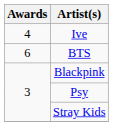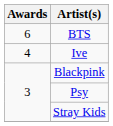rows swapped: BTS <-> Ive
